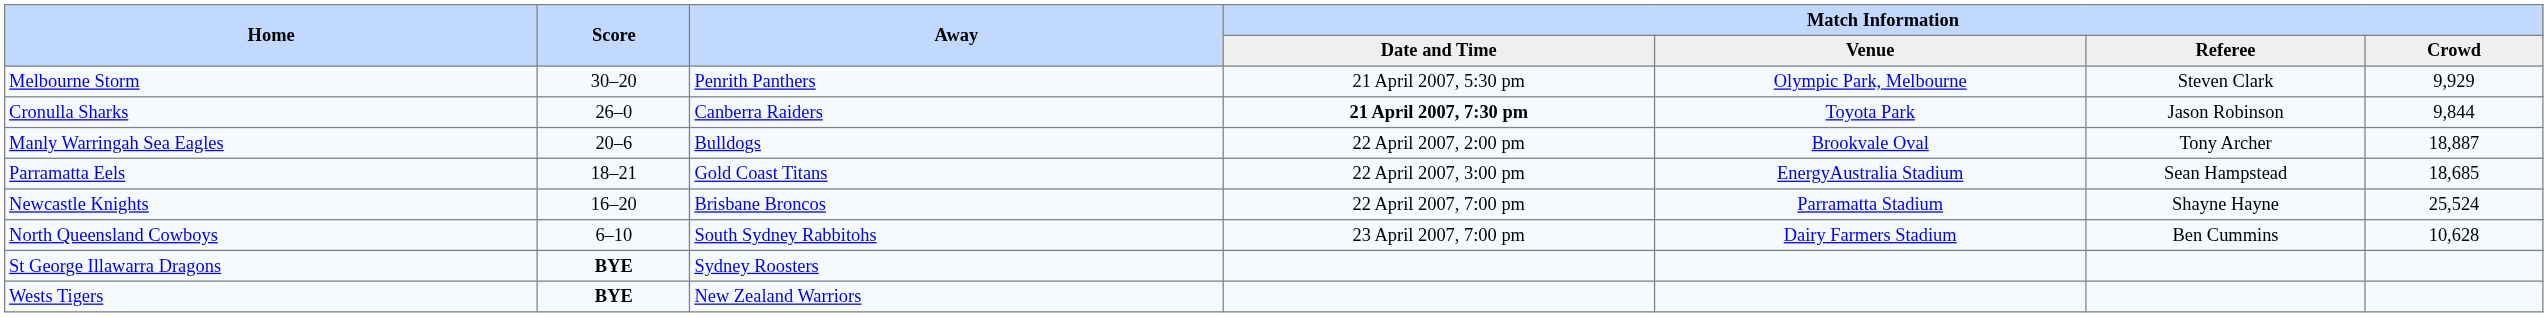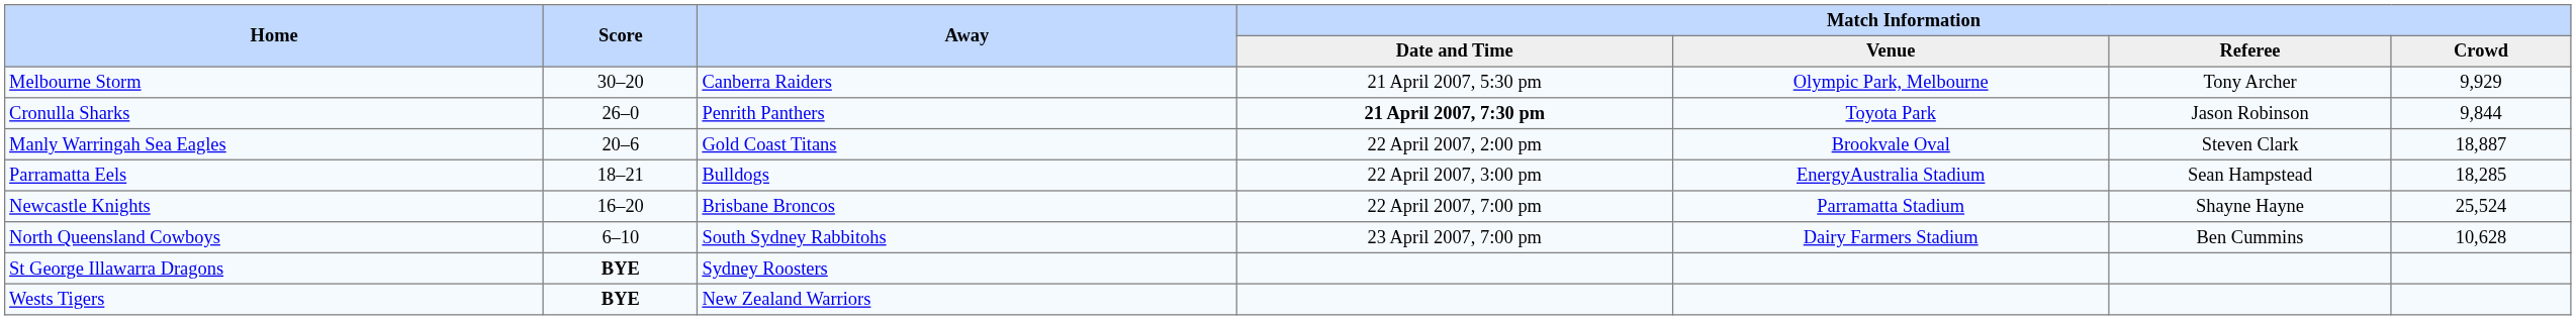Melbourne Storm | Away: Penrith Panthers -> Canberra Raiders
Melbourne Storm | Match Information / Referee: Steven Clark -> Tony Archer
Cronulla Sharks | Away: Canberra Raiders -> Penrith Panthers
Manly Warringah Sea Eagles | Away: Bulldogs -> Gold Coast Titans
Manly Warringah Sea Eagles | Match Information / Referee: Tony Archer -> Steven Clark
Parramatta Eels | Away: Gold Coast Titans -> Bulldogs
Parramatta Eels | Match Information / Crowd: 18,685 -> 18,285
